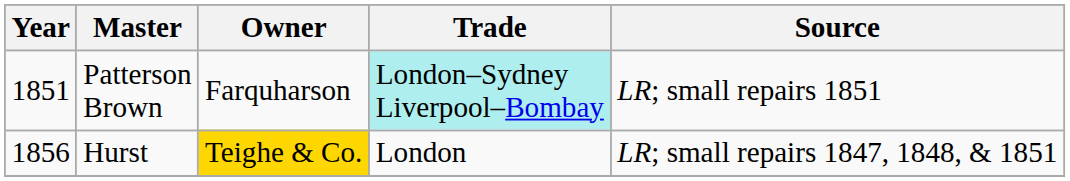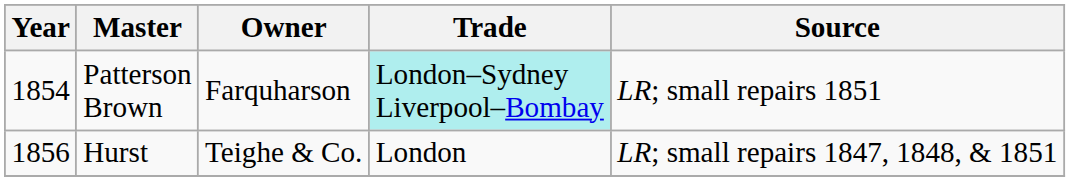Patterson Brown | Year: 1851 -> 1854
Hurst | Owner: gold background -> no background
